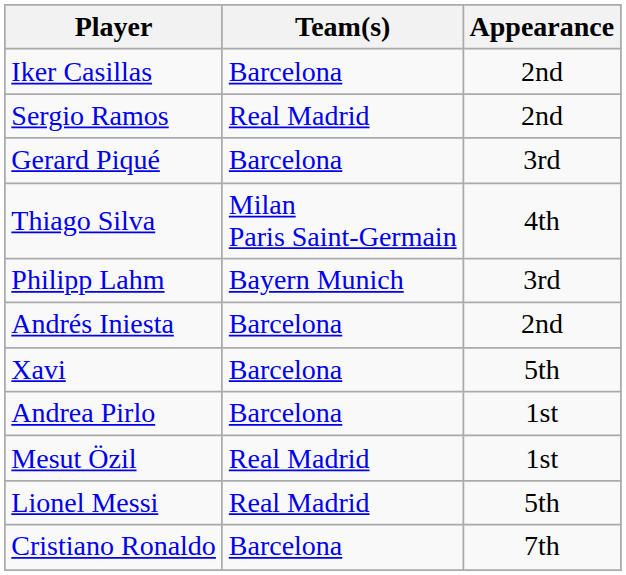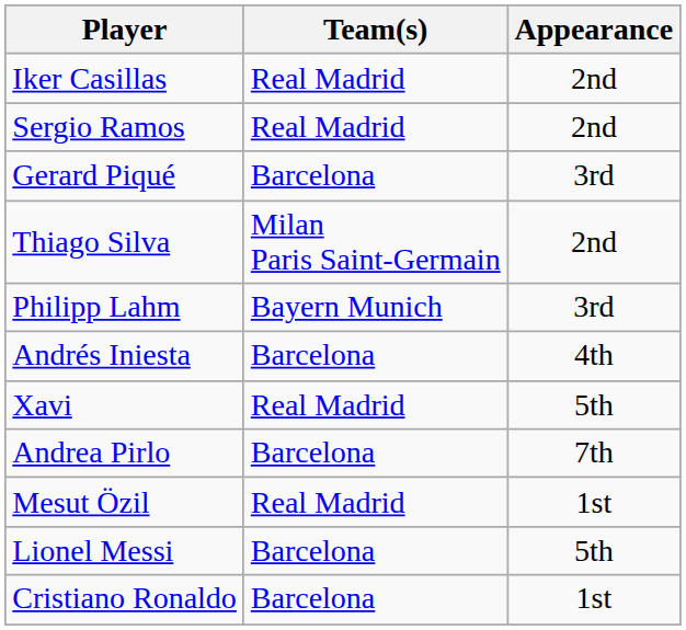Iker Casillas | Team(s): Barcelona -> Real Madrid
Thiago Silva | Appearance: 4th -> 2nd
Andrés Iniesta | Appearance: 2nd -> 4th
Xavi | Team(s): Barcelona -> Real Madrid
Andrea Pirlo | Appearance: 1st -> 7th
Lionel Messi | Team(s): Real Madrid -> Barcelona
Cristiano Ronaldo | Appearance: 7th -> 1st
